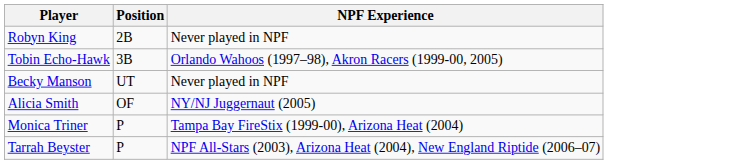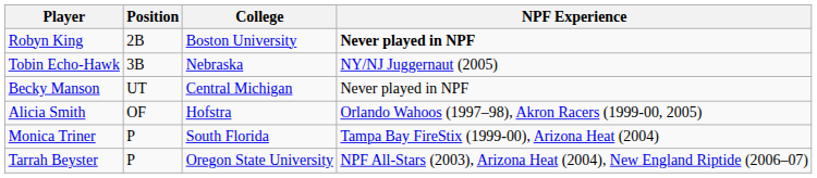+ column: College | Boston University | Nebraska | Central Michigan | Hofstra | South Florida | Oregon State University
Robyn King | NPF Experience: normal -> bold
Tobin Echo-Hawk | NPF Experience: Orlando Wahoos (1997–98), Akron Racers (1999-00, 2005) -> NY/NJ Juggernaut (2005)
Alicia Smith | NPF Experience: NY/NJ Juggernaut (2005) -> Orlando Wahoos (1997–98), Akron Racers (1999-00, 2005)
